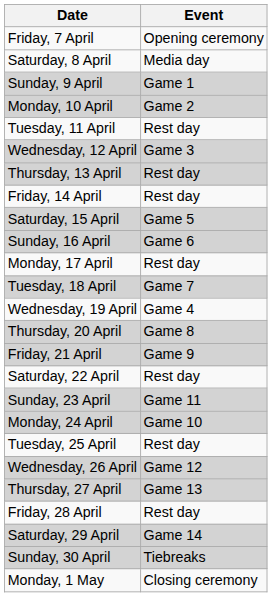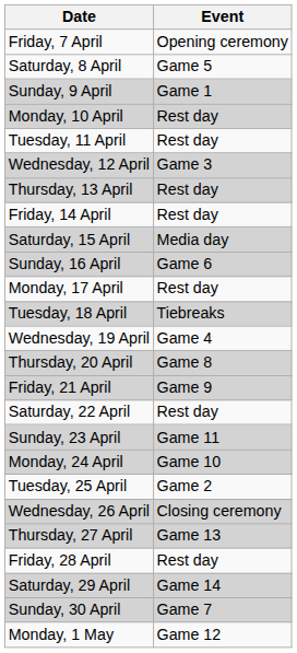Saturday, 8 April | Event: Media day -> Game 5
Monday, 10 April | Event: Game 2 -> Rest day
Saturday, 15 April | Event: Game 5 -> Media day
Tuesday, 18 April | Event: Game 7 -> Tiebreaks
Tuesday, 25 April | Event: Rest day -> Game 2
Wednesday, 26 April | Event: Game 12 -> Closing ceremony
Sunday, 30 April | Event: Tiebreaks -> Game 7
Monday, 1 May | Event: Closing ceremony -> Game 12
